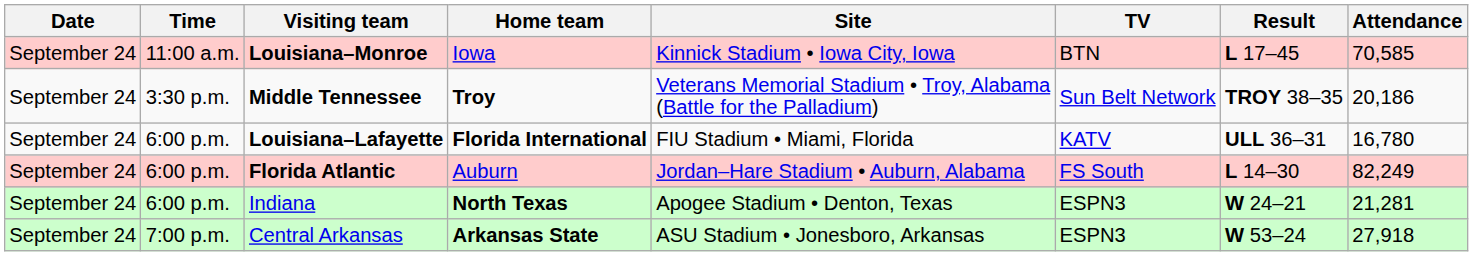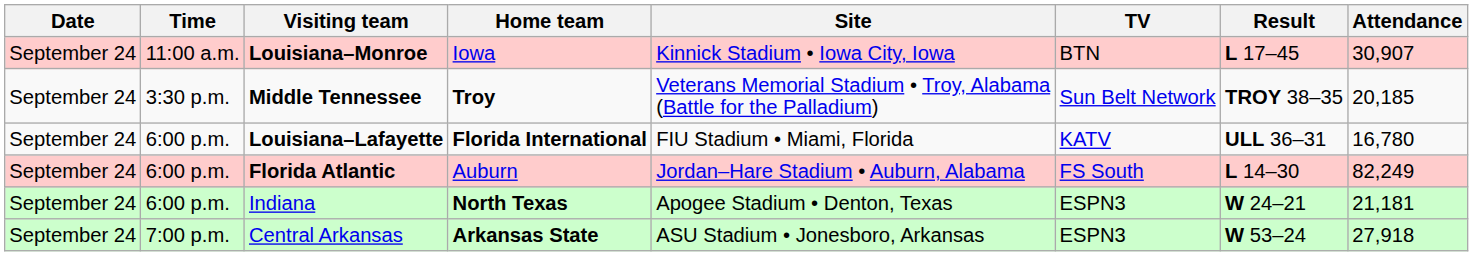Louisiana–Monroe | Attendance: 70,585 -> 30,907
Middle Tennessee | Attendance: 20,186 -> 20,185
Indiana | Attendance: 21,281 -> 21,181
